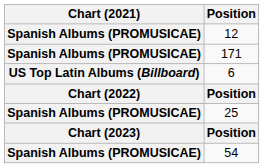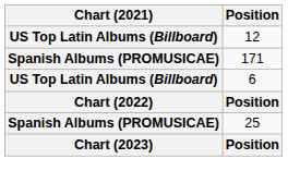12 | Chart (2021): Spanish Albums (PROMUSICAE) -> US Top Latin Albums (Billboard)
- row: Spanish Albums (PROMUSICAE) | 54
